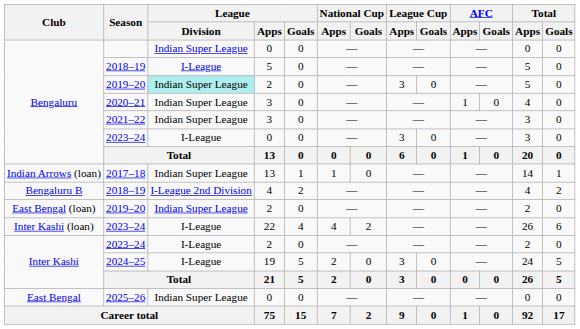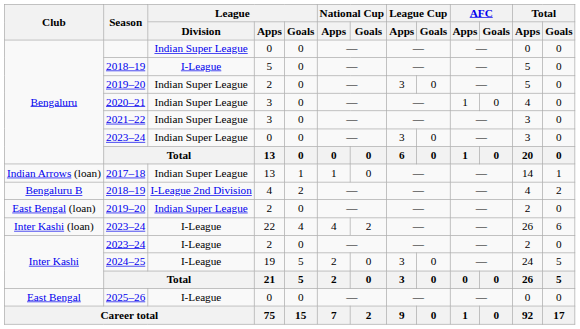Bengaluru / 2019–20 | League / Division: paleturquoise background -> no background
Bengaluru / 2023–24 | League / Division: I-League -> Indian Super League
2025–26 | League / Division: Indian Super League -> I-League
